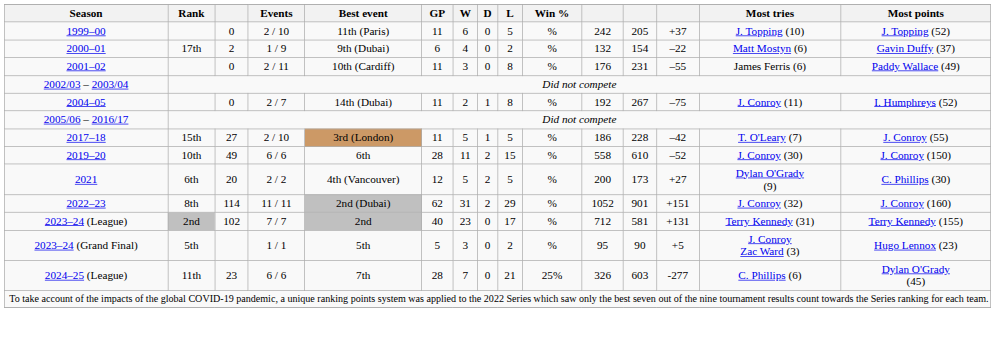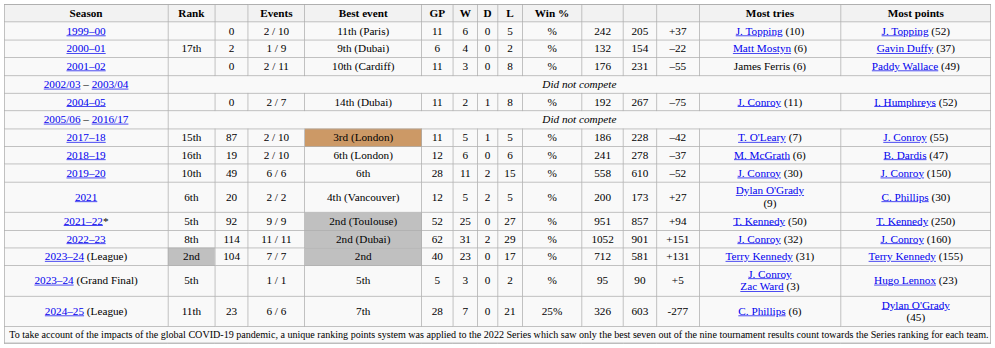2017–18 | column 3: 27 -> 87
+ row: 2018–19 | 16th | 19 | 2 / 10 | 6th (London) | 12 | 6 | 0 | 6 | % | 241 | 278 | –37 | M. McGrath (6) | B. Dardis (47)
+ row: 2021–22* | 5th | 92 | 9 / 9 | 2nd (Toulouse) | 52 | 25 | 0 | 27 | % | 951 | 857 | +94 | T. Kennedy (50) | T. Kennedy (250)
2023–24 (League) | column 3: 102 -> 104
